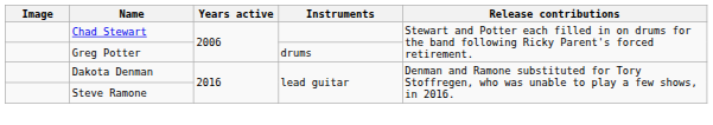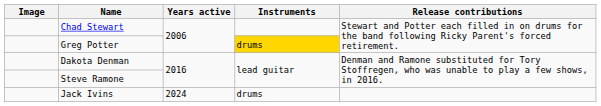Greg Potter | Instruments: no background -> gold background
+ row: Jack Ivins | 2024 | drums
